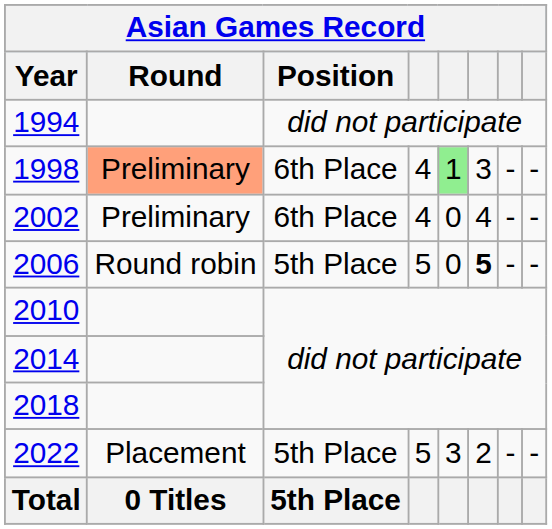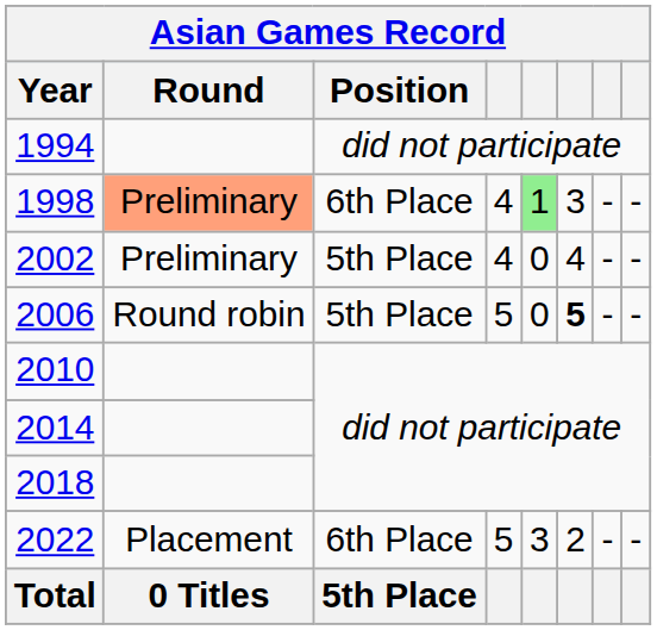2002 | Position: 6th Place -> 5th Place
2022 | Position: 5th Place -> 6th Place
